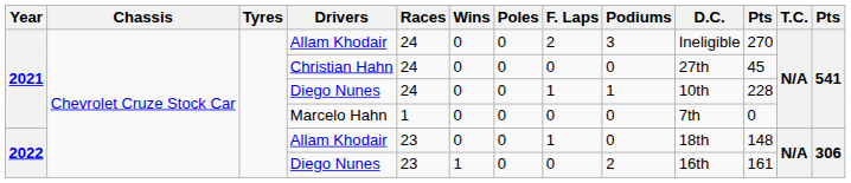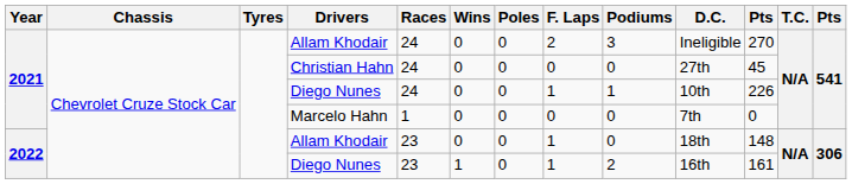2021 / Diego Nunes | column 11: 228 -> 226
2022 / Diego Nunes | F. Laps: 0 -> 1
